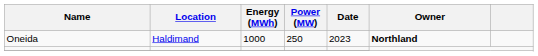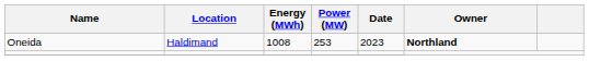Oneida | Energy (MWh): 1000 -> 1008
Oneida | Power (MW): 250 -> 253
